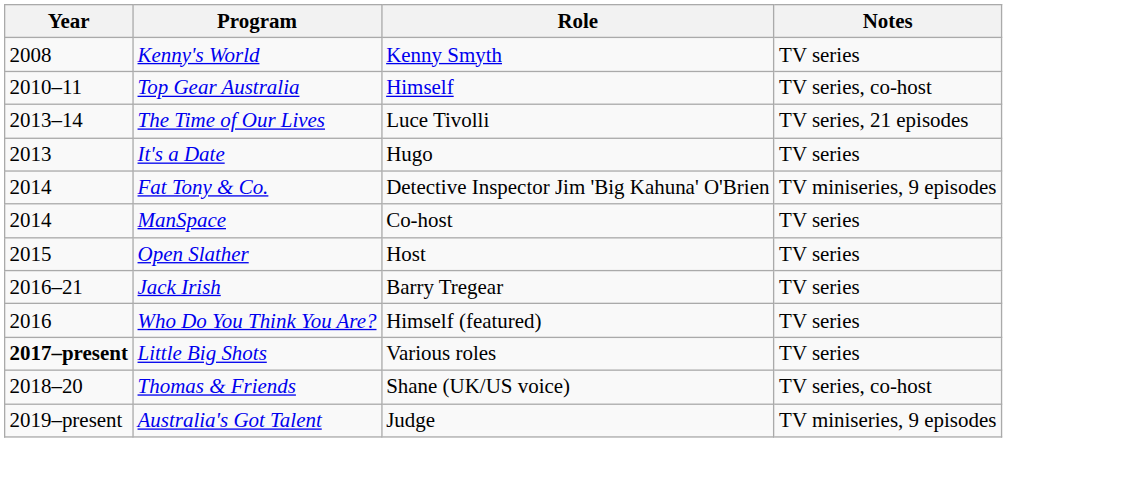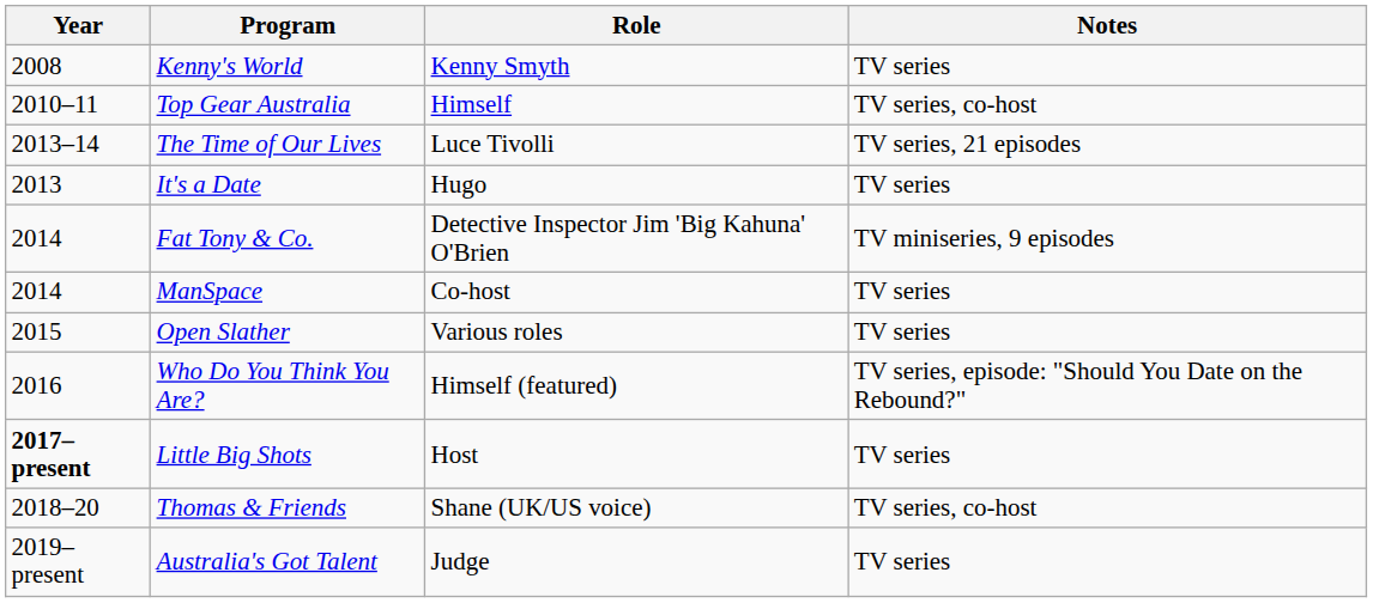Open Slather | Role: Host -> Various roles
- row: 2016–21 | Jack Irish | Barry Tregear | TV series
Who Do You Think You Are? | Notes: TV series -> TV series, episode: "Should You Date on the Rebound?"
Little Big Shots | Role: Various roles -> Host
Australia's Got Talent | Notes: TV miniseries, 9 episodes -> TV series
